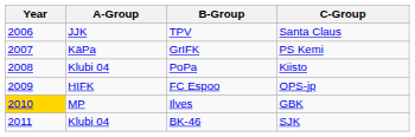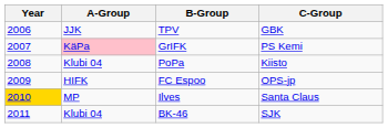TPV | C-Group: Santa Claus -> GBK
GrIFK | A-Group: no background -> pink background
Ilves | C-Group: GBK -> Santa Claus
